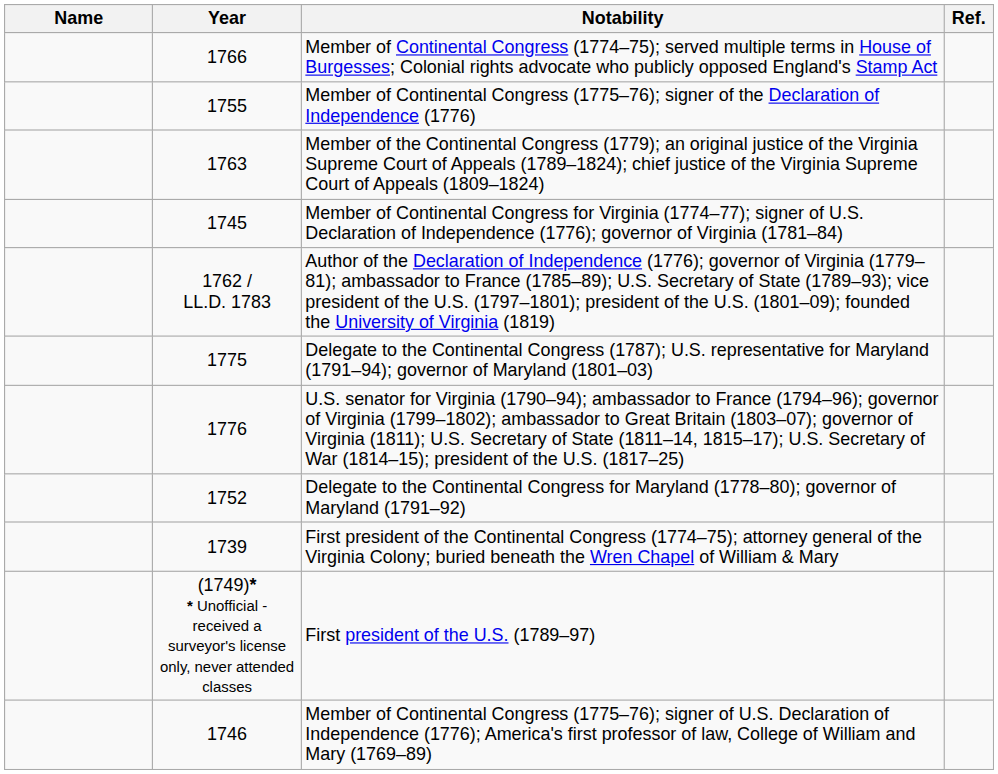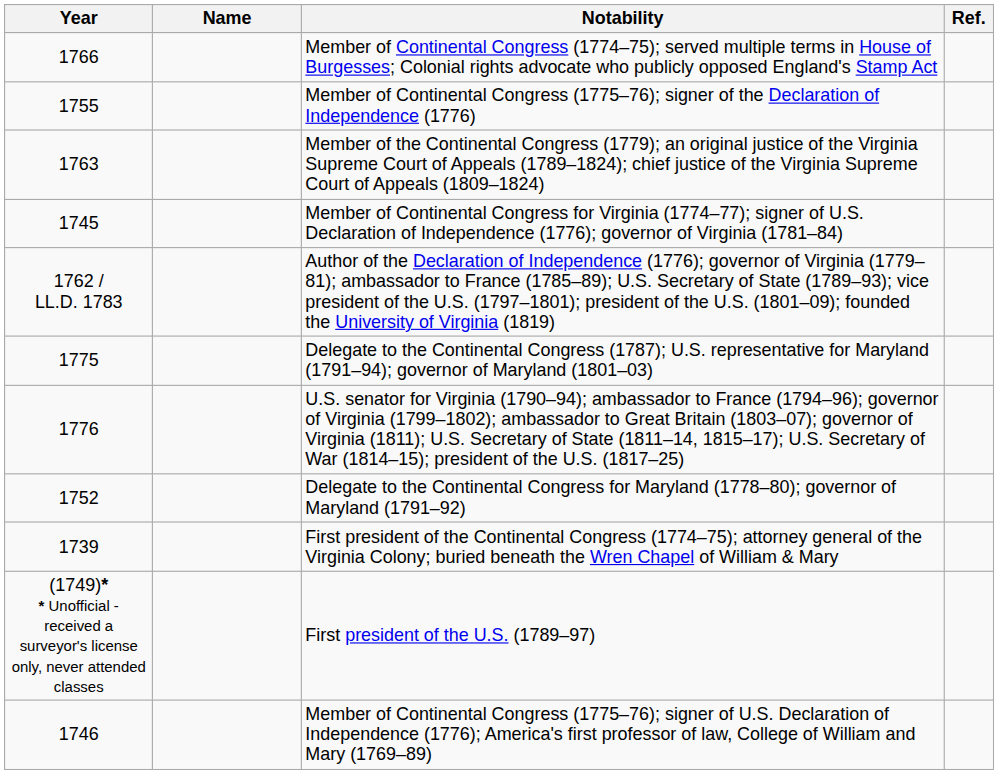columns swapped: Name <-> Year
